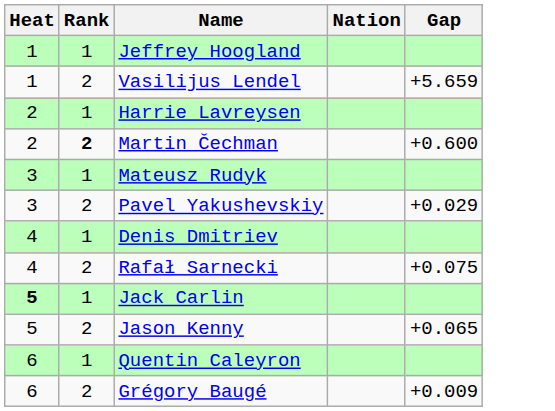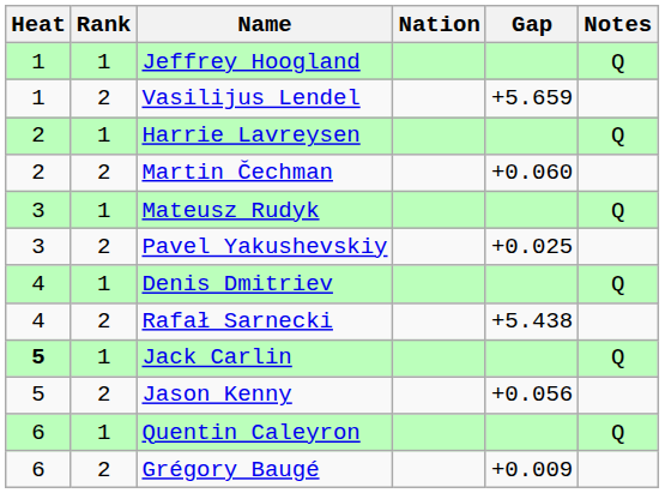+ column: Notes | Q | Q | Q | Q | Q | Q
Martin Čechman | Rank: bold -> normal
Martin Čechman | Gap: +0.600 -> +0.060
Pavel Yakushevskiy | Gap: +0.029 -> +0.025
Rafał Sarnecki | Gap: +0.075 -> +5.438
Jason Kenny | Gap: +0.065 -> +0.056
